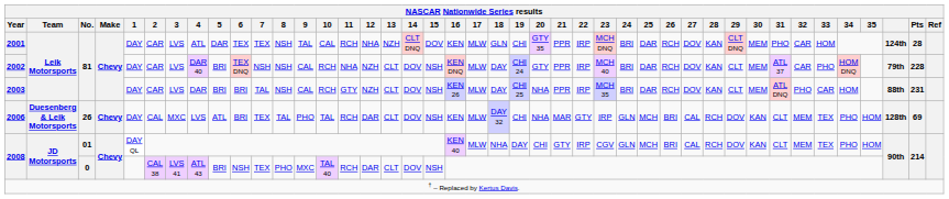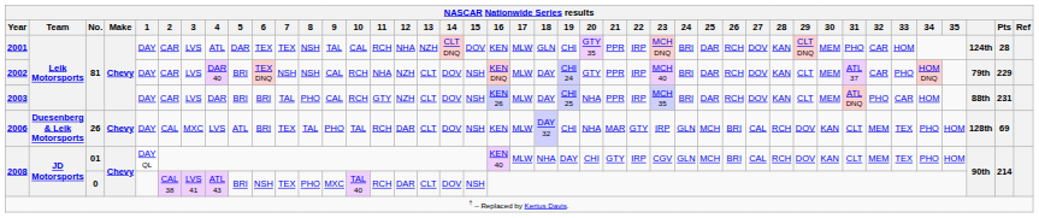2002 | NASCAR Nationwide Series results / Pts: 228 -> 229
2003 | NASCAR Nationwide Series results / 8: NSH -> PHO
